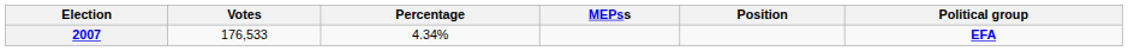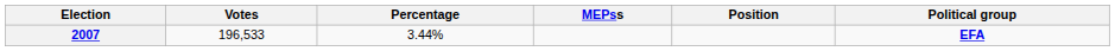2007 | Votes: 176,533 -> 196,533
2007 | Percentage: 4.34% -> 3.44%
